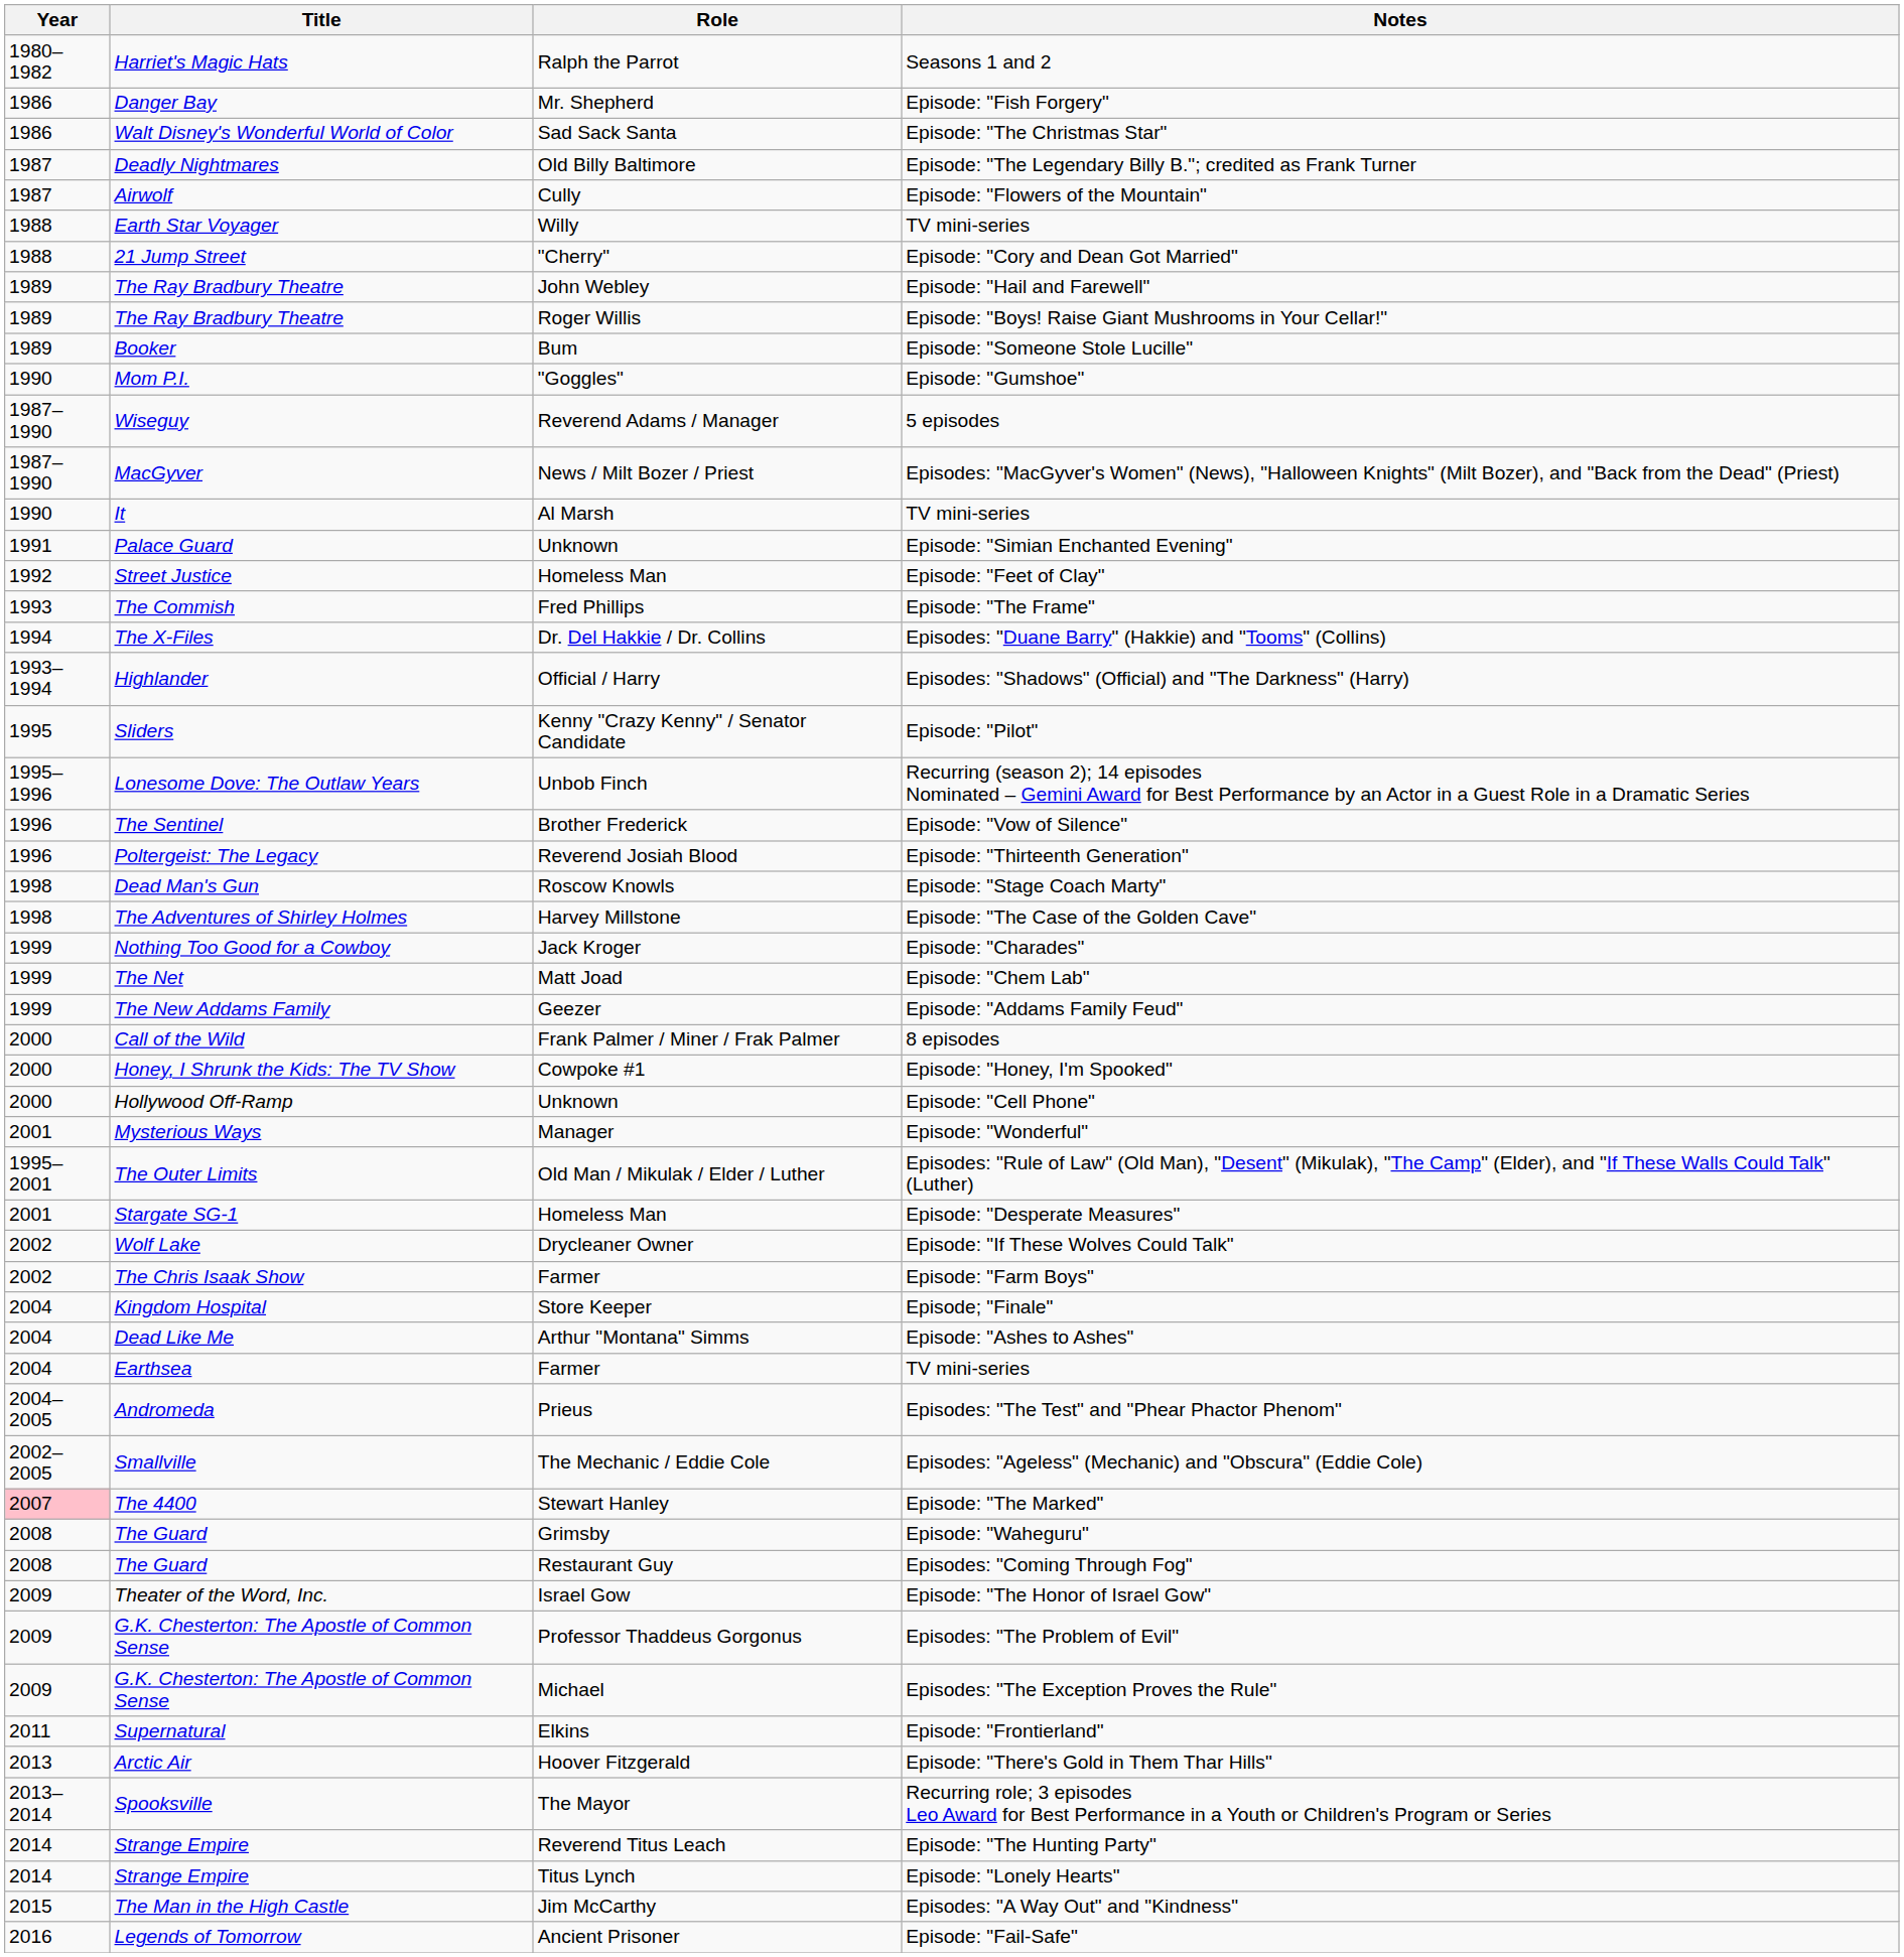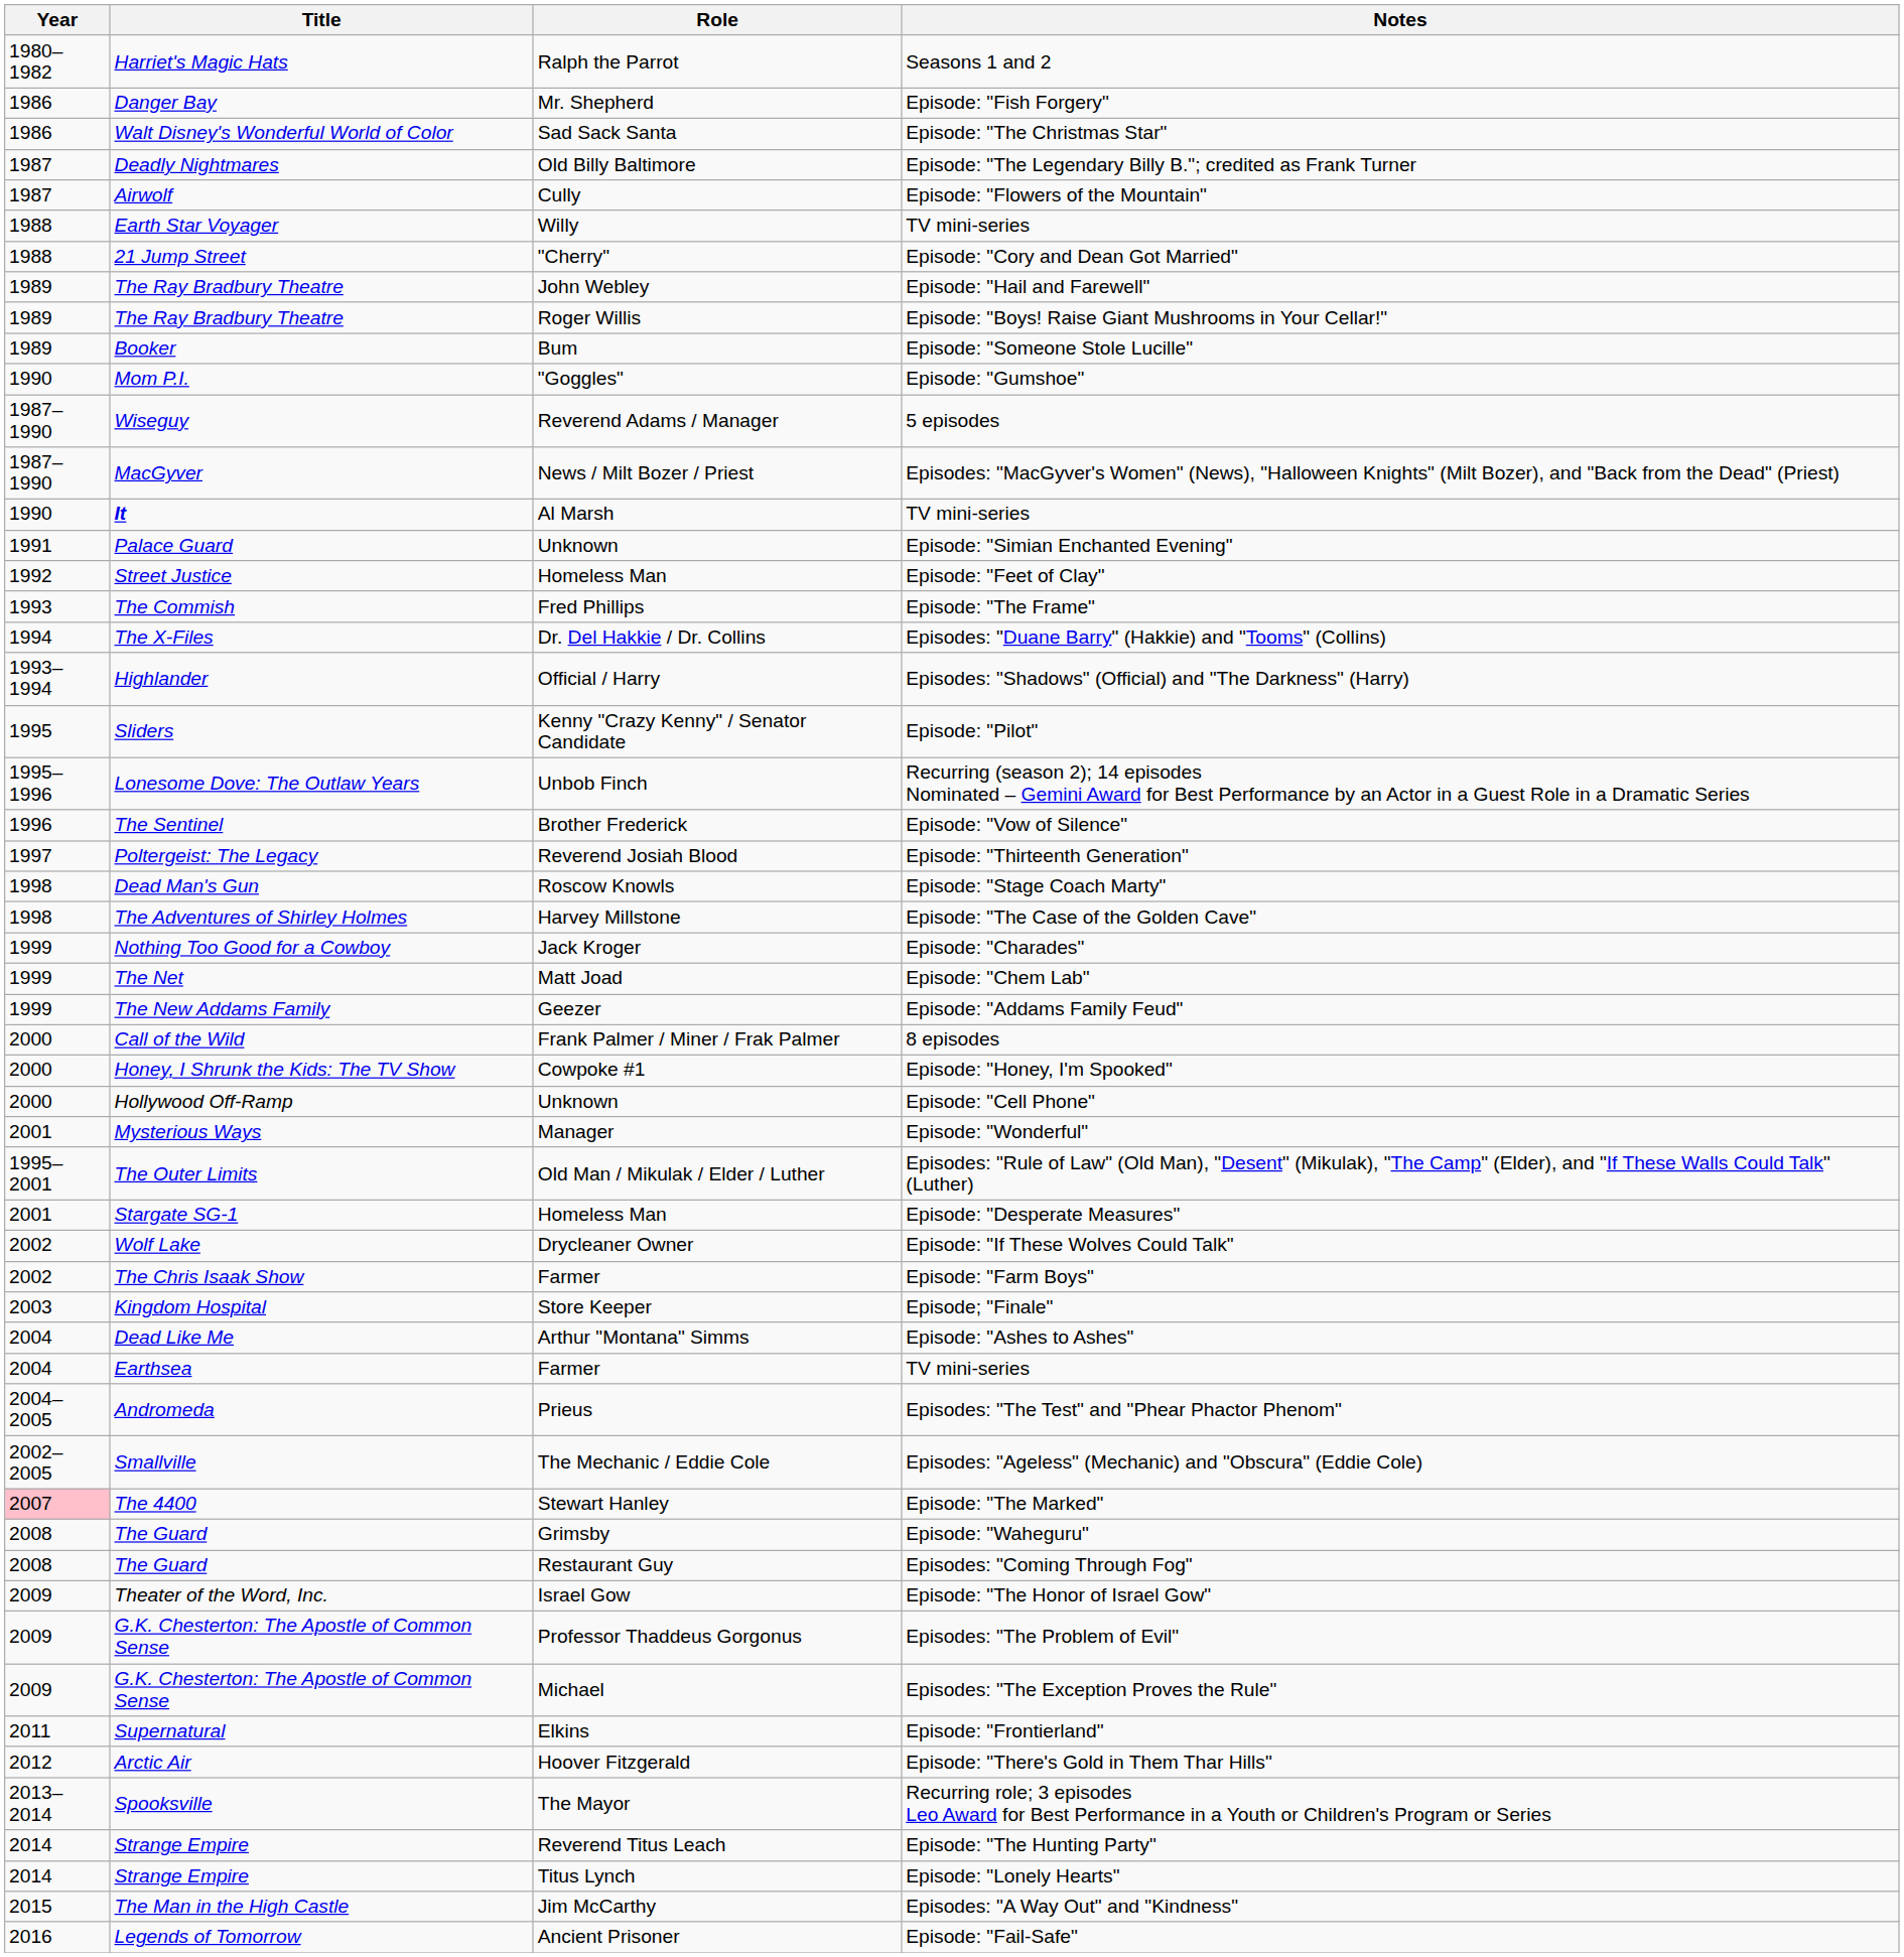Al Marsh / TV mini-series | Title: normal -> bold
Episode: "Thirteenth Generation" | Year: 1996 -> 1997
Episode; "Finale" | Year: 2004 -> 2003
Episode: "There's Gold in Them Thar Hills" | Year: 2013 -> 2012
